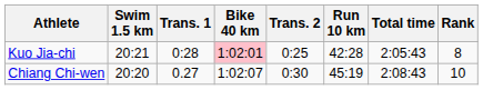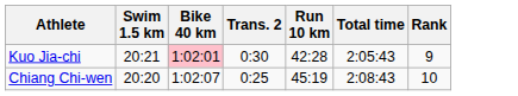- column: Trans. 1 | 0:28 | 0.27
Kuo Jia-chi | Trans. 2: 0:25 -> 0:30
Kuo Jia-chi | Rank: 8 -> 9
Chiang Chi-wen | Trans. 2: 0:30 -> 0:25
